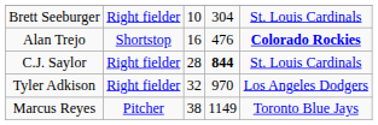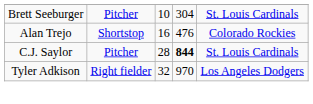Brett Seeburger | column 2: Right fielder -> Pitcher
Alan Trejo | column 5: bold -> normal
C.J. Saylor | column 2: Right fielder -> Pitcher
- row: Marcus Reyes | Pitcher | 38 | 1149 | Toronto Blue Jays
